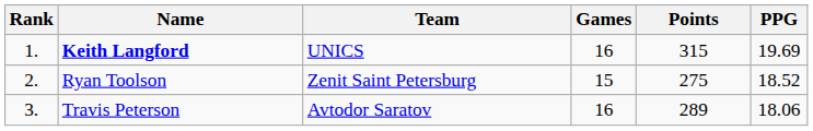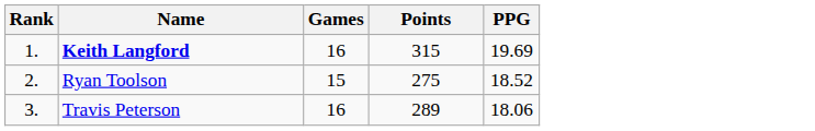- column: Team | UNICS | Zenit Saint Petersburg | Avtodor Saratov
